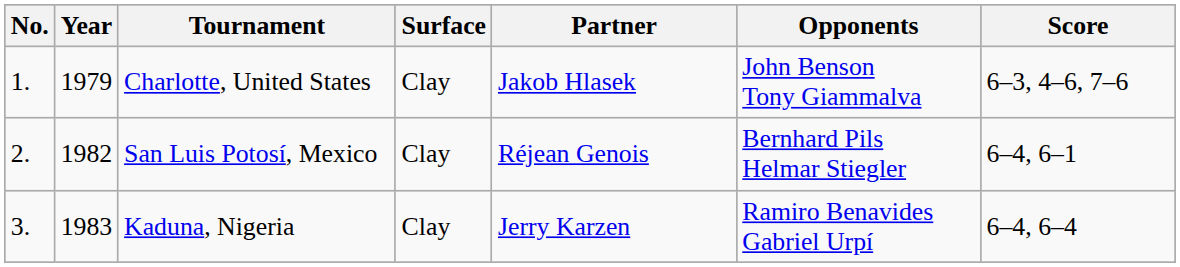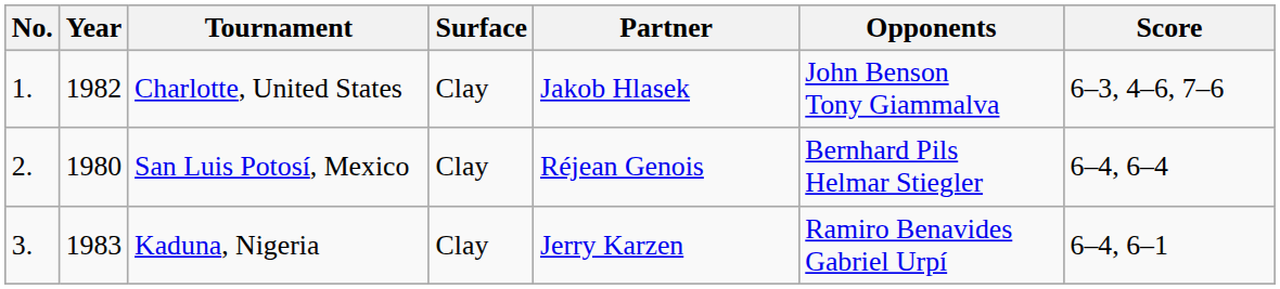Charlotte, United States | Year: 1979 -> 1982
San Luis Potosí, Mexico | Year: 1982 -> 1980
San Luis Potosí, Mexico | Score: 6–4, 6–1 -> 6–4, 6–4
Kaduna, Nigeria | Score: 6–4, 6–4 -> 6–4, 6–1
